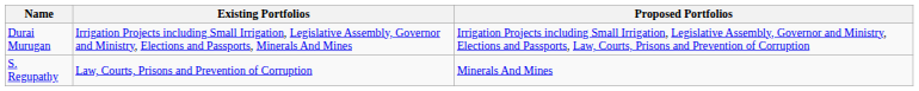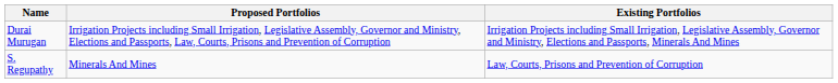columns swapped: Existing Portfolios <-> Proposed Portfolios
